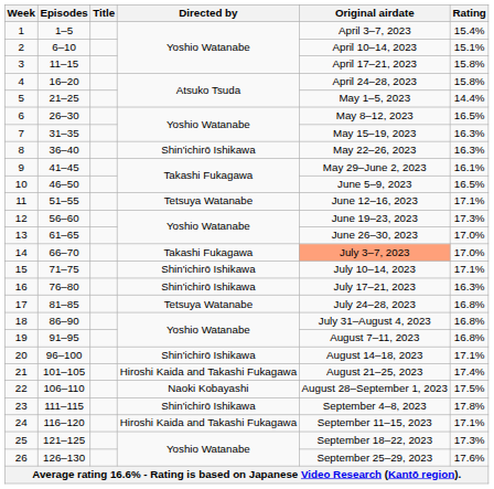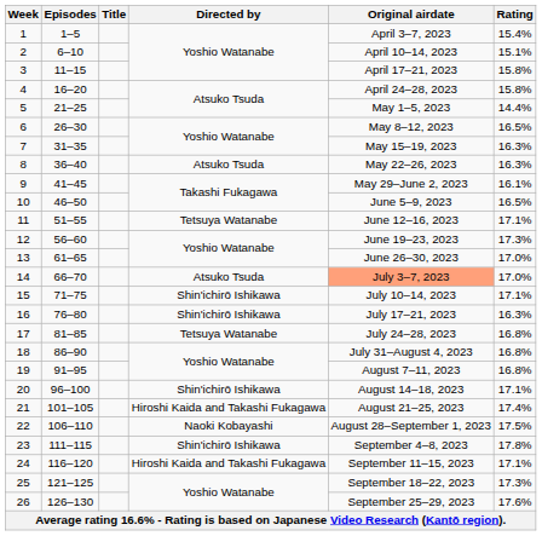8 | Directed by: Shin'ichirō Ishikawa -> Atsuko Tsuda
14 | Directed by: Takashi Fukagawa -> Atsuko Tsuda
